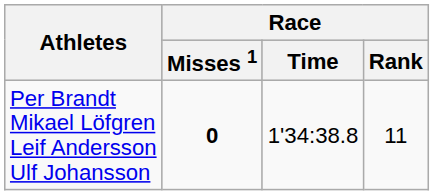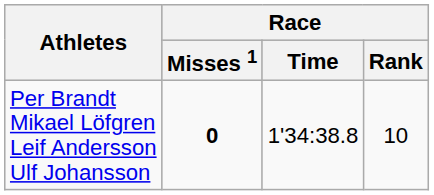Per Brandt Mikael Löfgren Leif Andersson Ulf Johansson | Race / Rank: 11 -> 10
